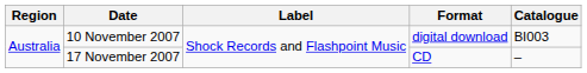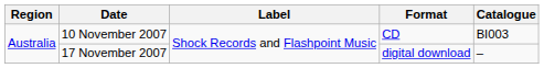10 November 2007 | Format: digital download -> CD
17 November 2007 | Format: CD -> digital download
